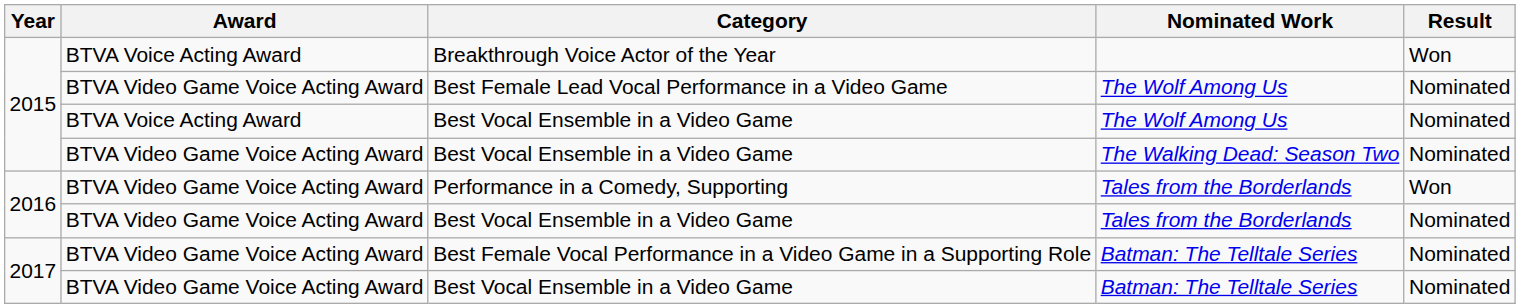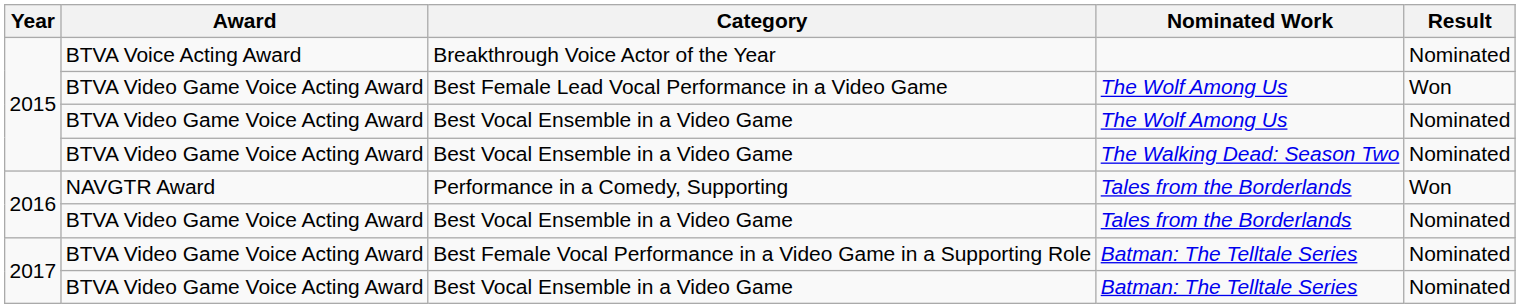Breakthrough Voice Actor of the Year | Result: Won -> Nominated
Best Female Lead Vocal Performance in a Video Game | Result: Nominated -> Won
Best Vocal Ensemble in a Video Game / The Wolf Among Us | Award: BTVA Voice Acting Award -> BTVA Video Game Voice Acting Award
Performance in a Comedy, Supporting | Award: BTVA Video Game Voice Acting Award -> NAVGTR Award
